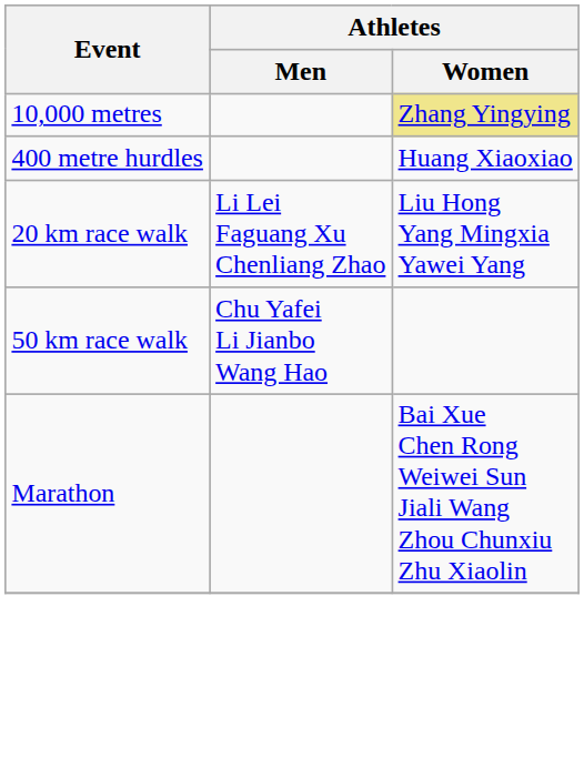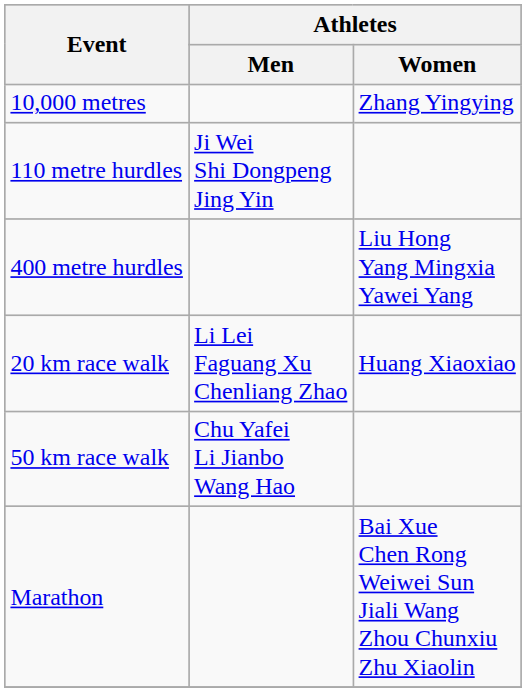10,000 metres | Athletes / Women: khaki background -> no background
+ row: 110 metre hurdles | Ji Wei Shi Dongpeng Jing Yin
400 metre hurdles | Athletes / Women: Huang Xiaoxiao -> Liu Hong Yang Mingxia Yawei Yang
20 km race walk | Athletes / Women: Liu Hong Yang Mingxia Yawei Yang -> Huang Xiaoxiao
